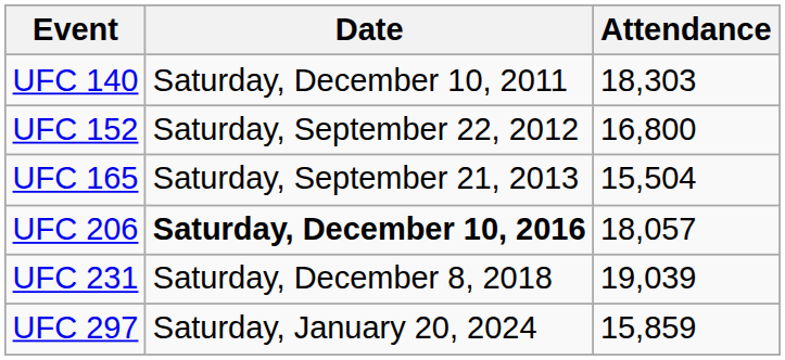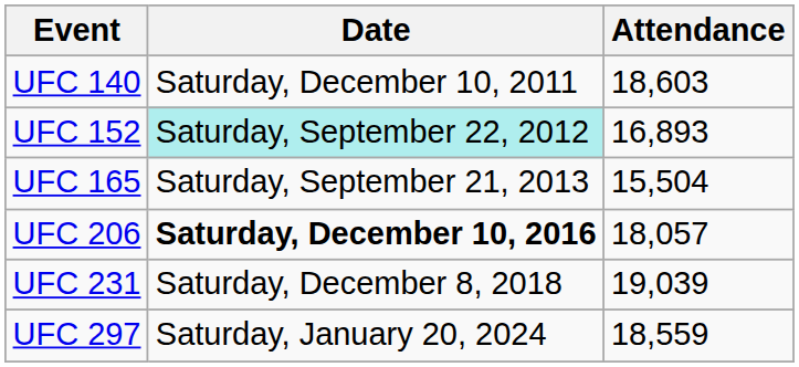UFC 140 | Attendance: 18,303 -> 18,603
UFC 152 | Date: no background -> paleturquoise background
UFC 152 | Attendance: 16,800 -> 16,893
UFC 297 | Attendance: 15,859 -> 18,559
